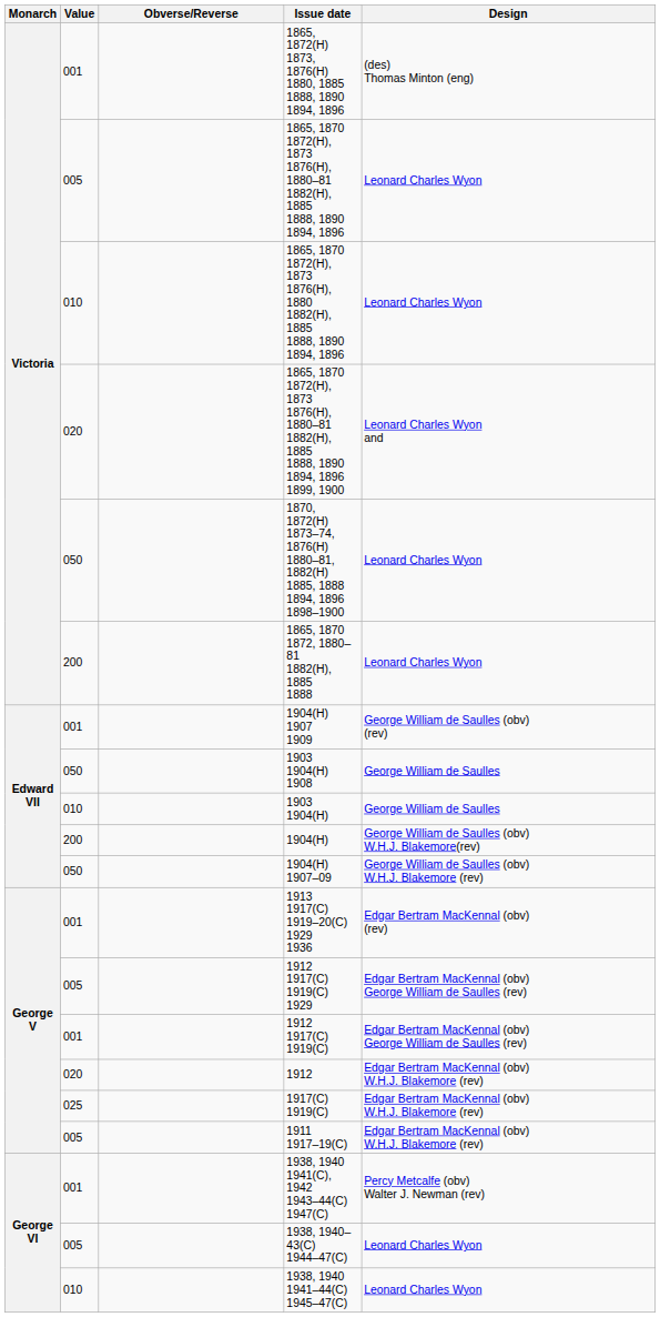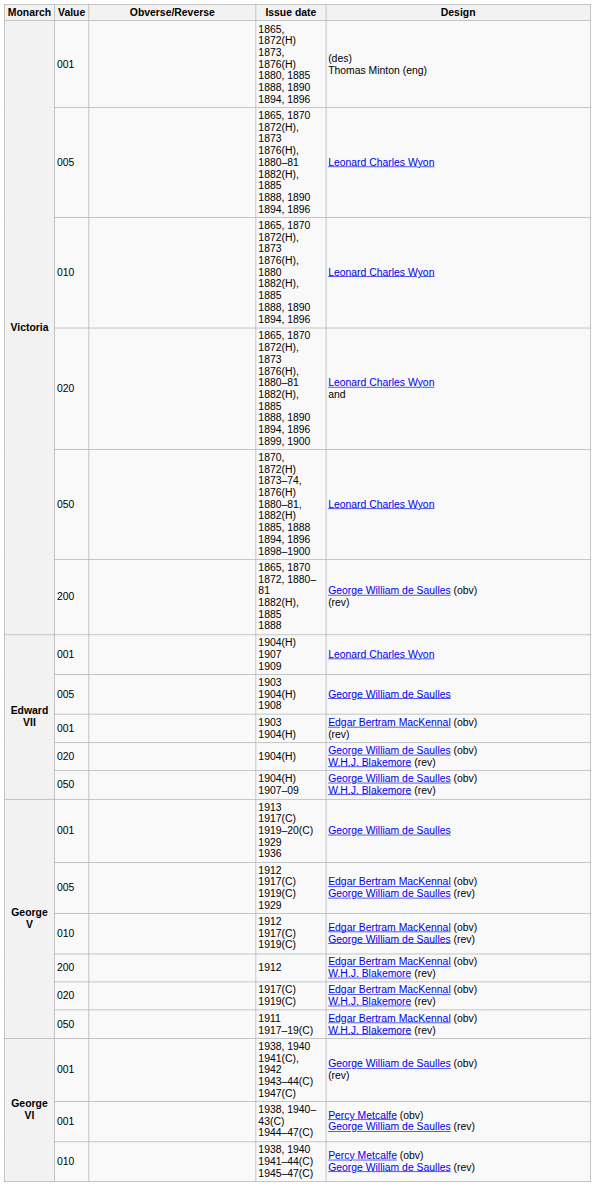1865, 1870 1872, 1880–81 1882(H), 1885 1888 | Design: Leonard Charles Wyon -> George William de Saulles (obv) (rev)
1904(H) 1907 1909 | Design: George William de Saulles (obv) (rev) -> Leonard Charles Wyon
1903 1904(H) 1908 | Value: 050 -> 005
1903 1904(H) | Value: 010 -> 001
1903 1904(H) | Design: George William de Saulles -> Edgar Bertram MacKennal (obv) (rev)
1904(H) | Value: 200 -> 020
1904(H) | Design: George William de Saulles (obv) W.H.J. Blakemore(rev) -> George William de Saulles (obv) W.H.J. Blakemore (rev)
1913 1917(C) 1919–20(C) 1929 1936 | Design: Edgar Bertram MacKennal (obv) (rev) -> George William de Saulles
1912 1917(C) 1919(C) | Value: 001 -> 010
1912 | Value: 020 -> 200
1917(C) 1919(C) | Value: 025 -> 020
1911 1917–19(C) | Value: 005 -> 050
1938, 1940 1941(C), 1942 1943–44(C) 1947(C) | Design: Percy Metcalfe (obv) Walter J. Newman (rev) -> George William de Saulles (obv) (rev)
1938, 1940–43(C) 1944–47(C) | Value: 005 -> 001
1938, 1940–43(C) 1944–47(C) | Design: Leonard Charles Wyon -> Percy Metcalfe (obv) George William de Saulles (rev)
1938, 1940 1941–44(C) 1945–47(C) | Design: Leonard Charles Wyon -> Percy Metcalfe (obv) George William de Saulles (rev)
